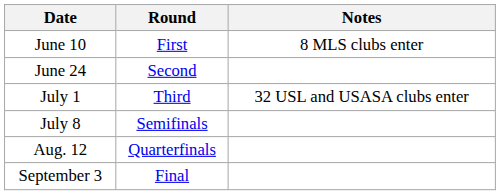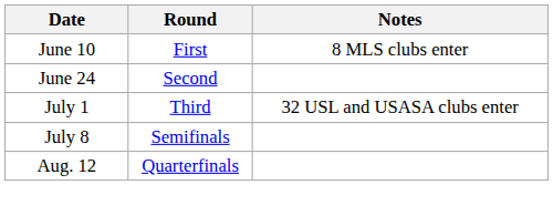- row: September 3 | Final
